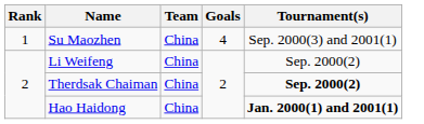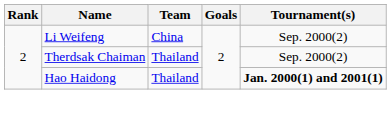- row: 1 | Su Maozhen | China | 4 | Sep. 2000(3) and 2001(1)
Therdsak Chaiman | Team: China -> Thailand
Therdsak Chaiman | Tournament(s): bold -> normal
Hao Haidong | Team: China -> Thailand
